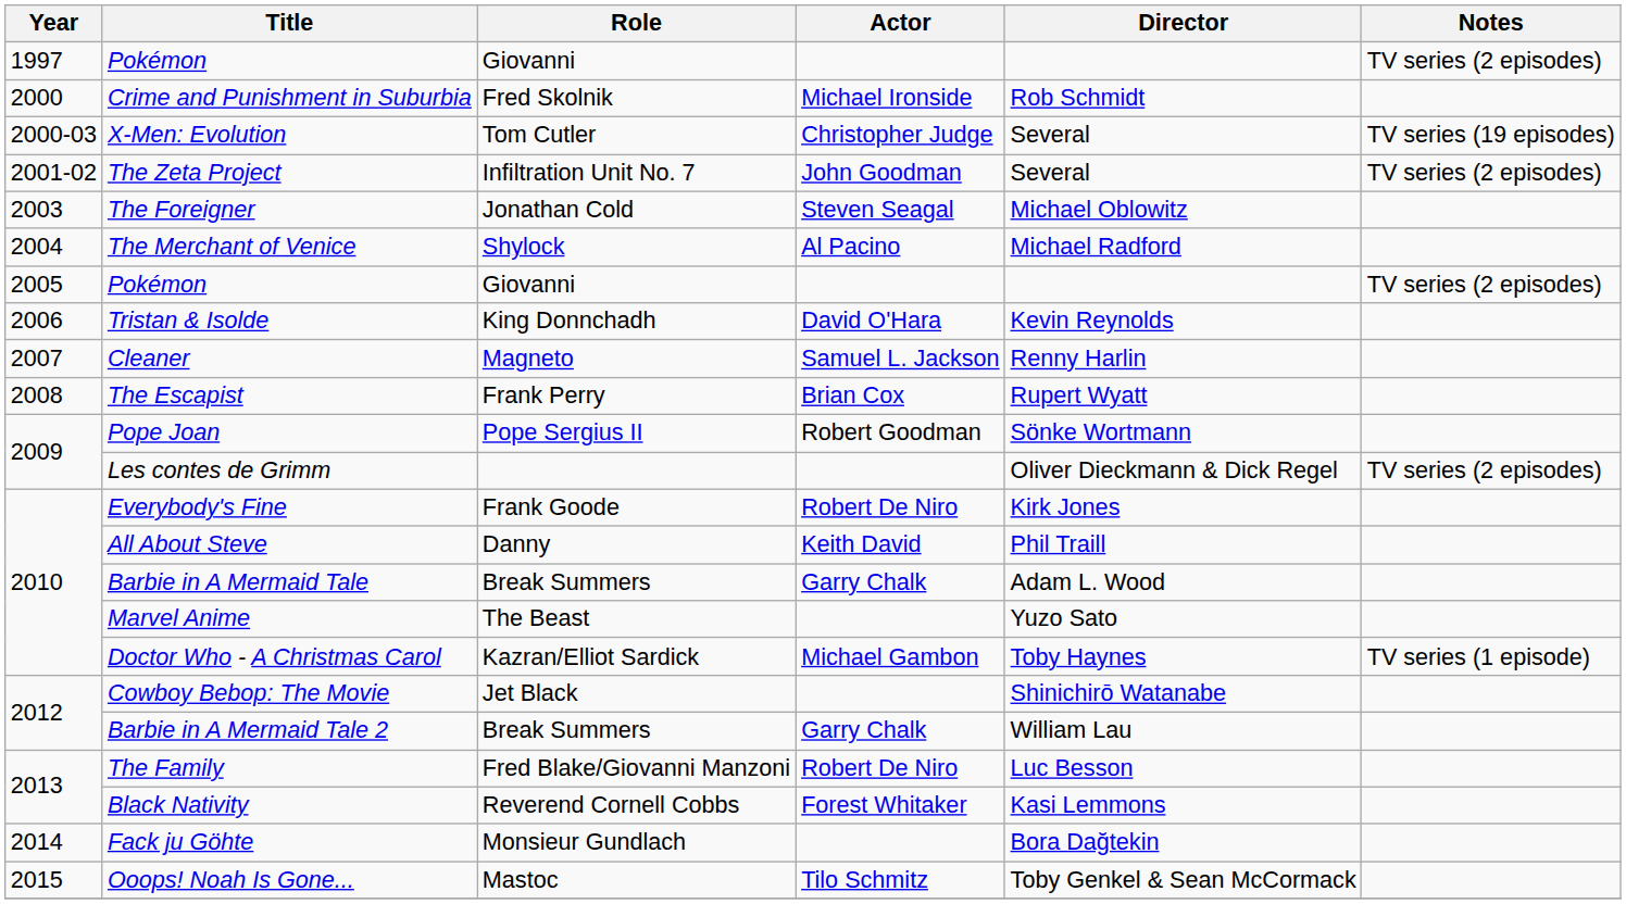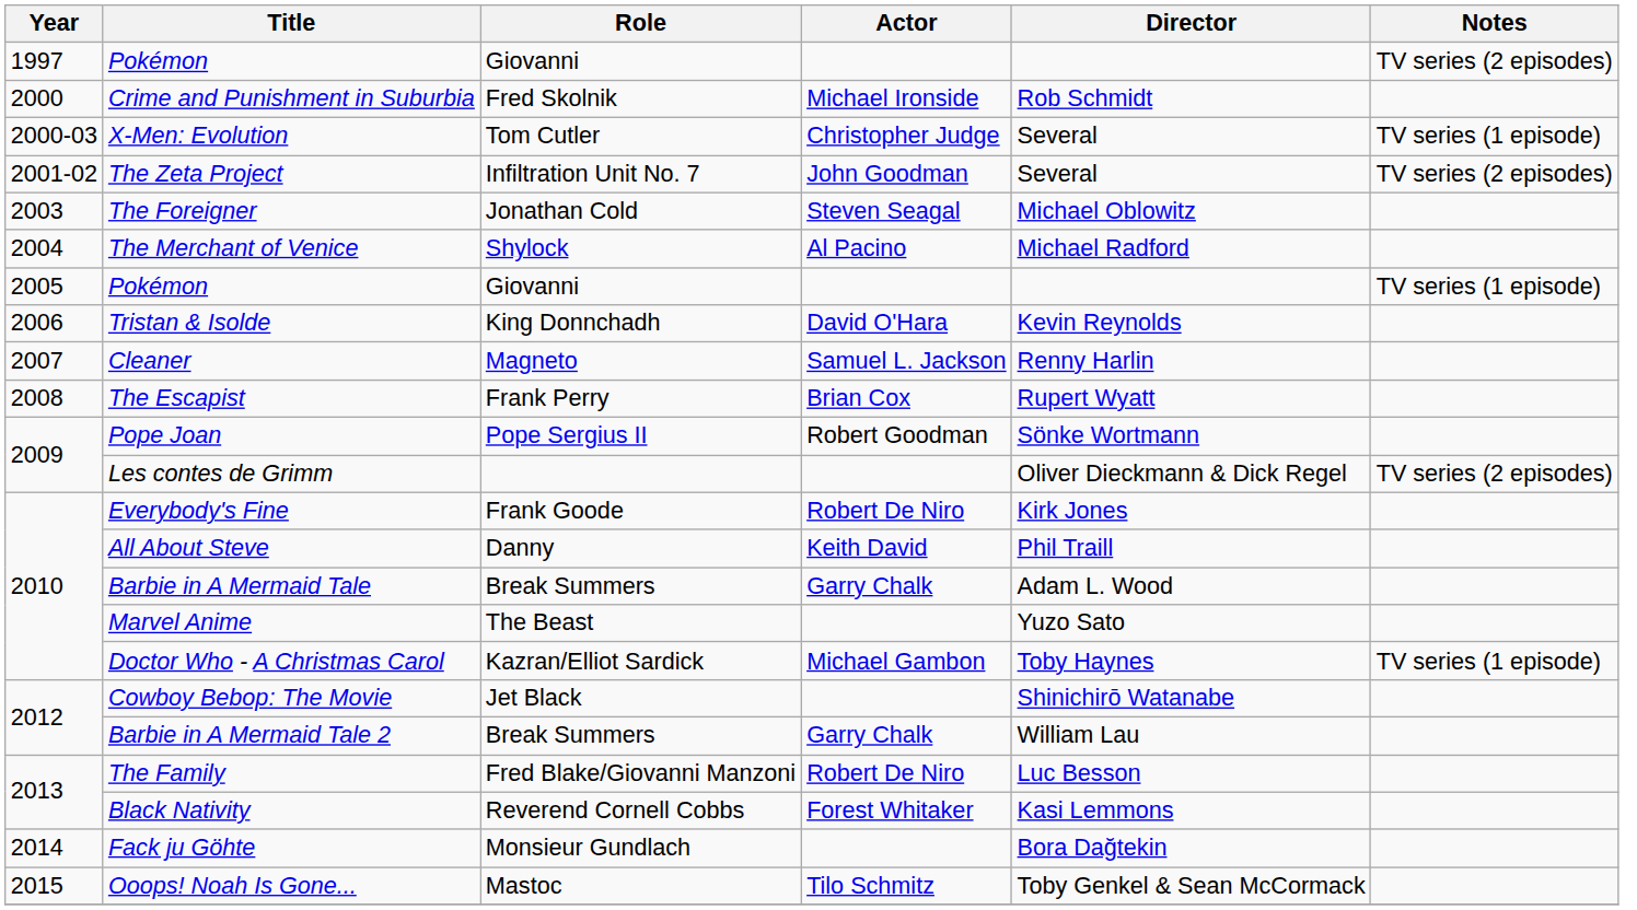X-Men: Evolution | Notes: TV series (19 episodes) -> TV series (1 episode)
2005 / Pokémon | Notes: TV series (2 episodes) -> TV series (1 episode)
